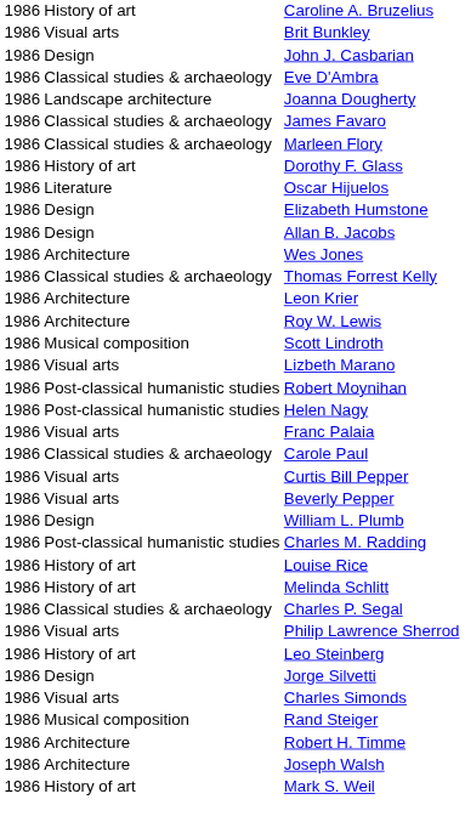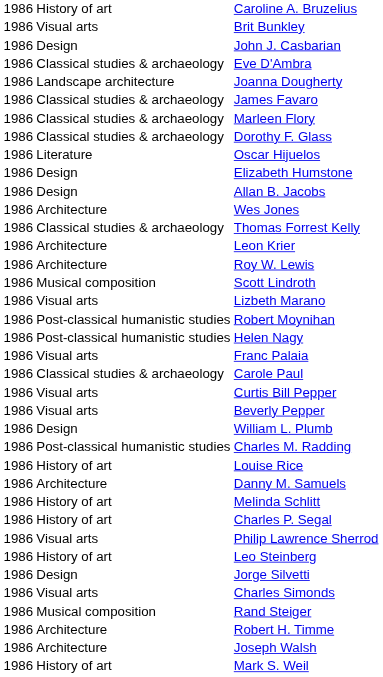Dorothy F. Glass | column 2: History of art -> Classical studies & archaeology
+ row: 1986 | Architecture | Danny M. Samuels
Charles P. Segal | column 2: Classical studies & archaeology -> History of art
